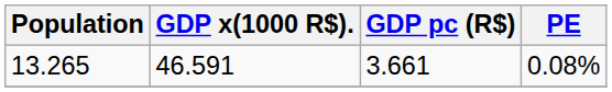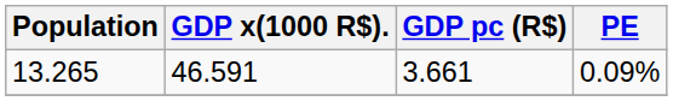13.265 | PE: 0.08% -> 0.09%
